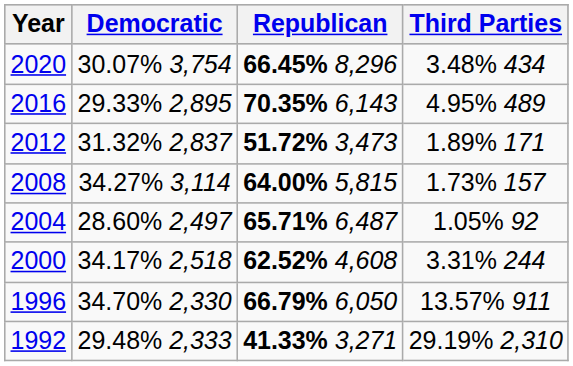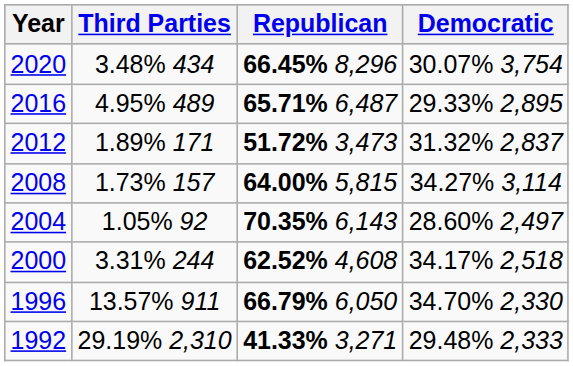columns swapped: Democratic <-> Third Parties
2016 | Republican: 70.35% 6,143 -> 65.71% 6,487
2004 | Republican: 65.71% 6,487 -> 70.35% 6,143
